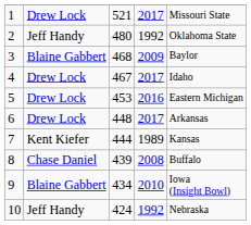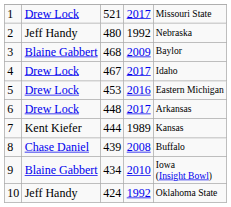2 | column 5: Oklahoma State -> Nebraska
10 | column 5: Nebraska -> Oklahoma State
